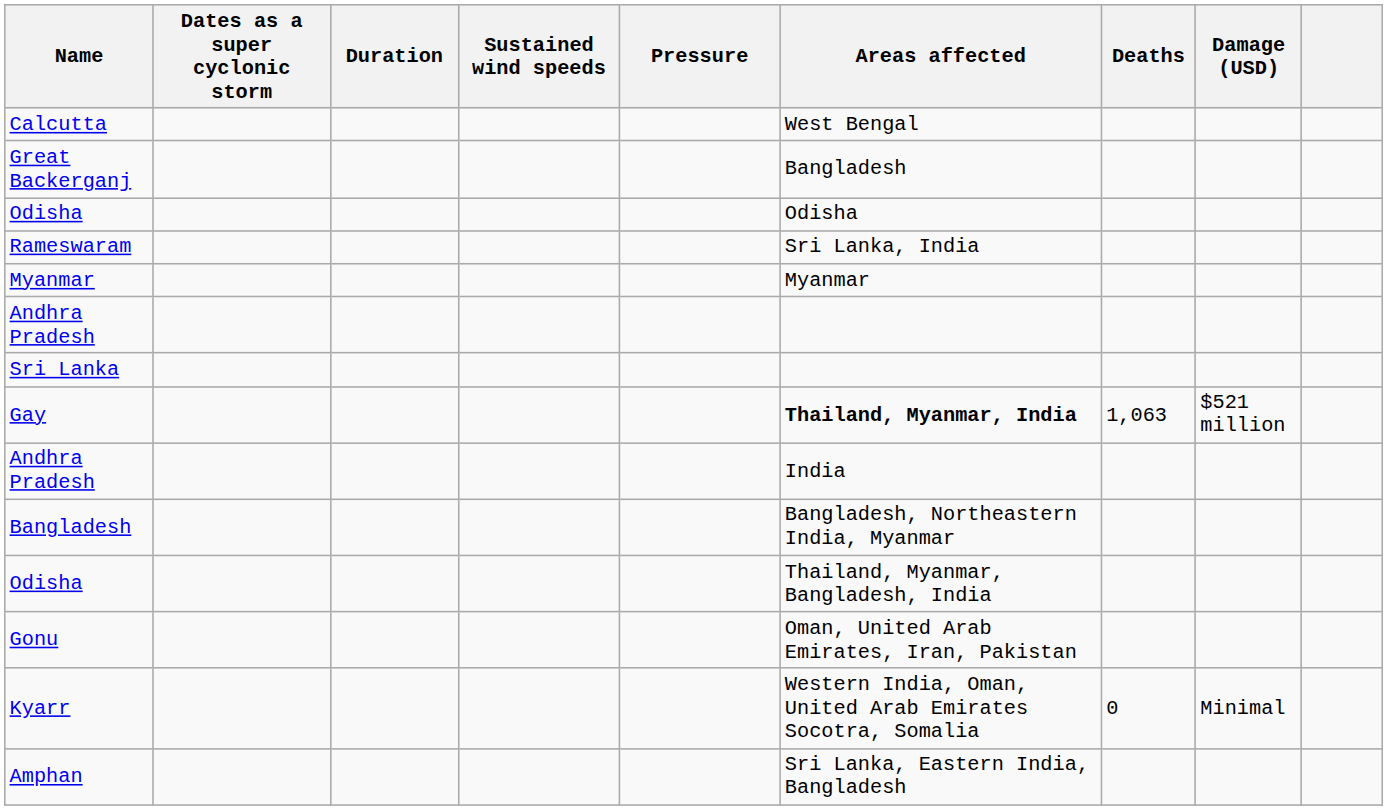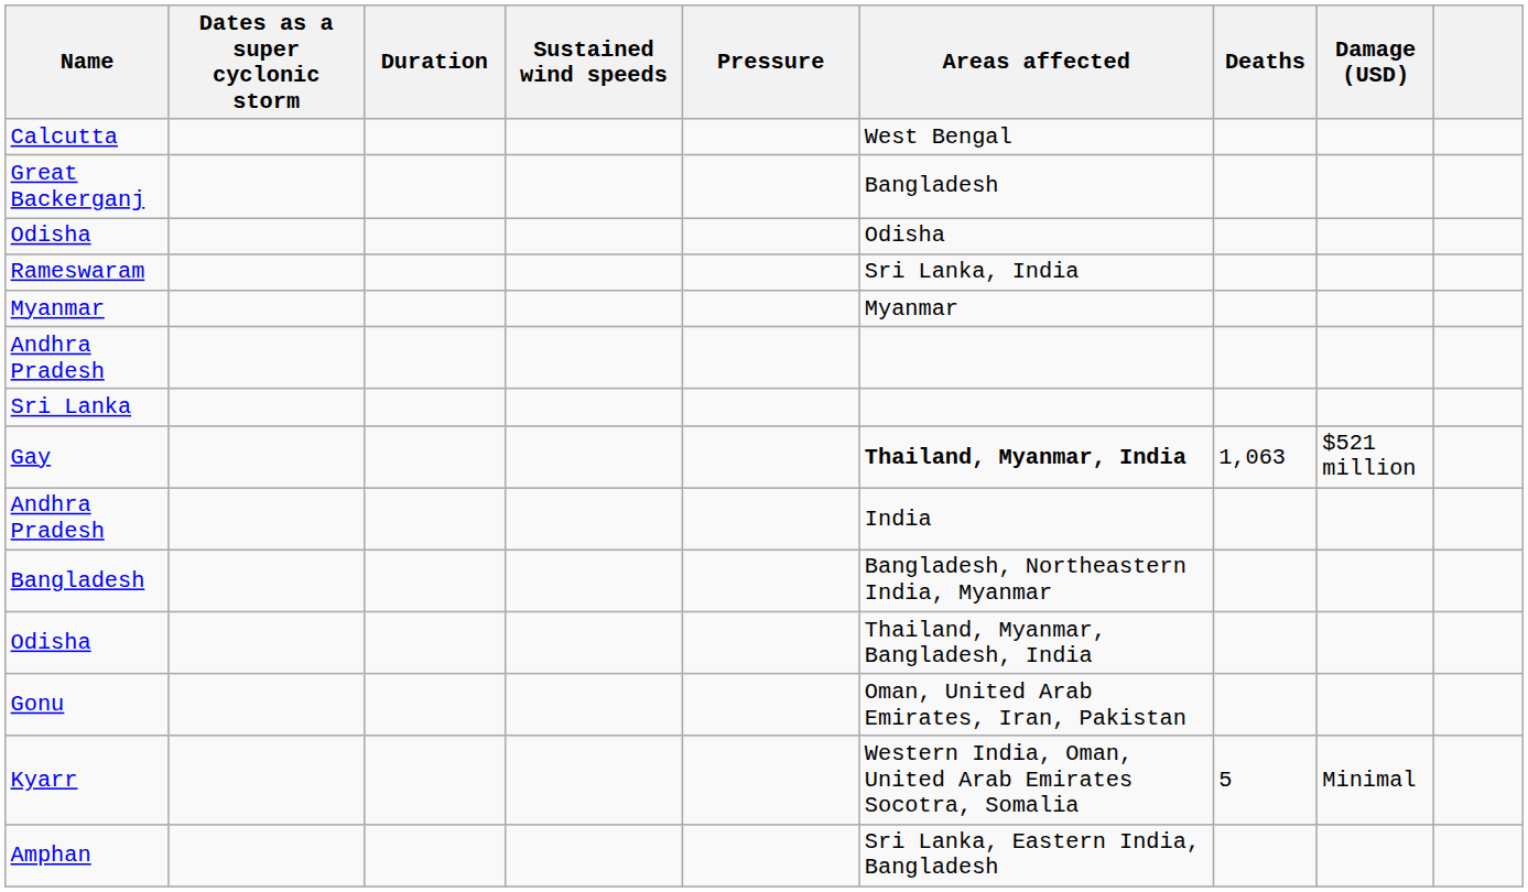Kyarr | Deaths: 0 -> 5
